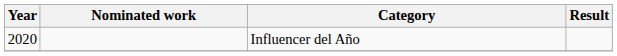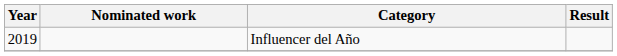Influencer del Año | Year: 2020 -> 2019
